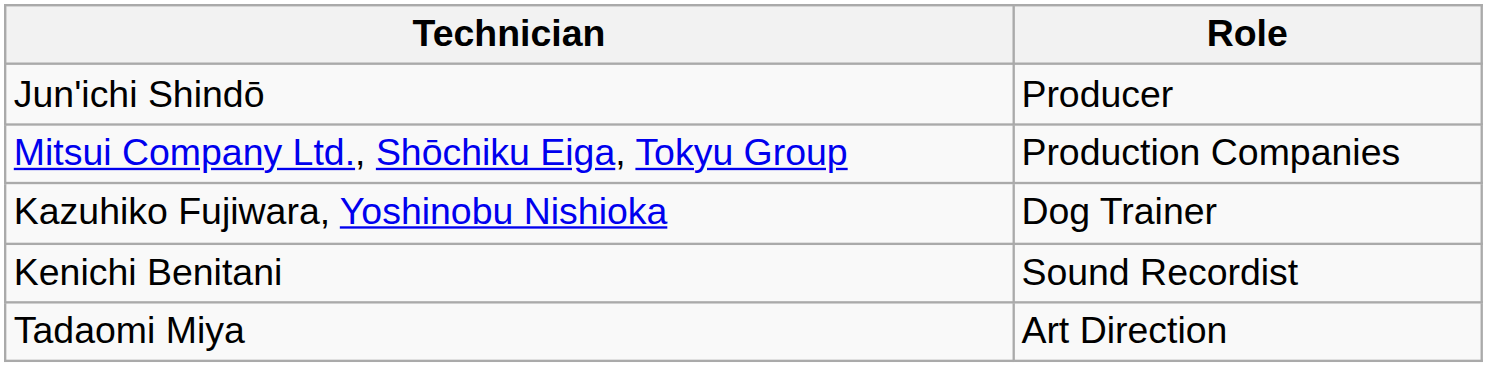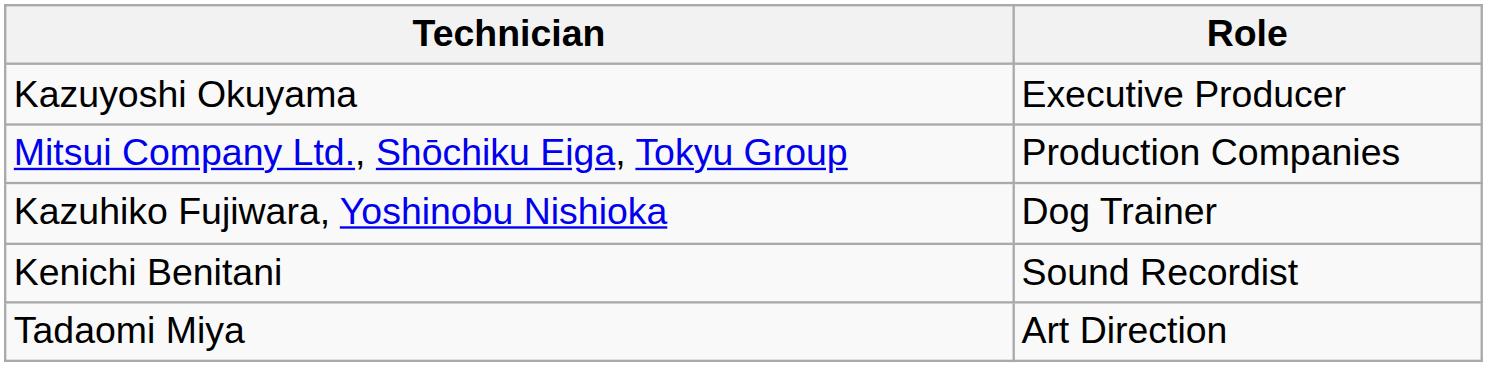+ row: Kazuyoshi Okuyama | Executive Producer
- row: Jun'ichi Shindō | Producer
